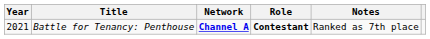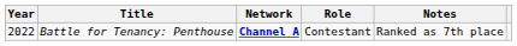Battle for Tenancy: Penthouse | Year: 2021 -> 2022
Battle for Tenancy: Penthouse | Role: bold -> normal
